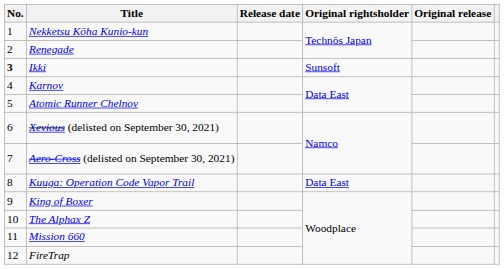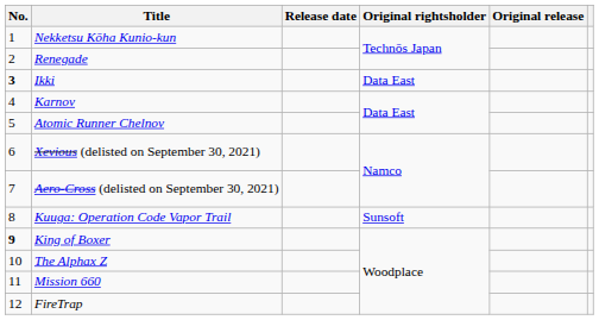Ikki | Original rightsholder: Sunsoft -> Data East
Kuuga: Operation Code Vapor Trail | Original rightsholder: Data East -> Sunsoft
King of Boxer | No.: normal -> bold
